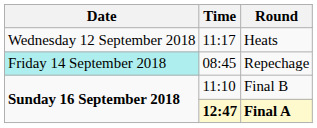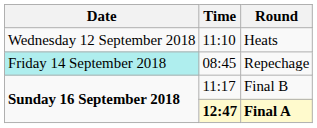Heats | Time: 11:17 -> 11:10
Final B | Time: 11:10 -> 11:17
